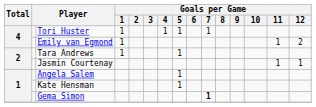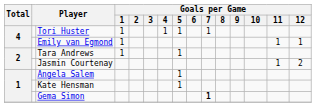Emily van Egmond | Goals per Game / 12: 2 -> 1
Jasmin Courtenay | Goals per Game / 12: 1 -> 2
